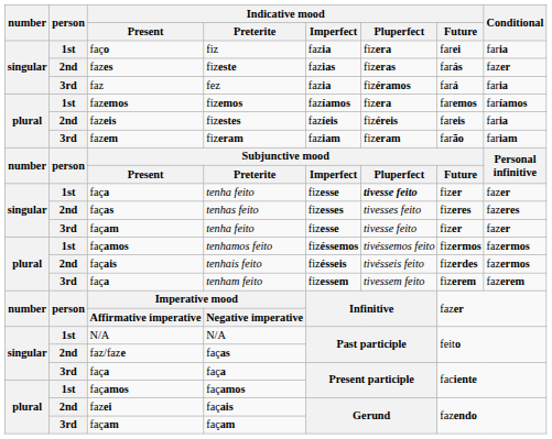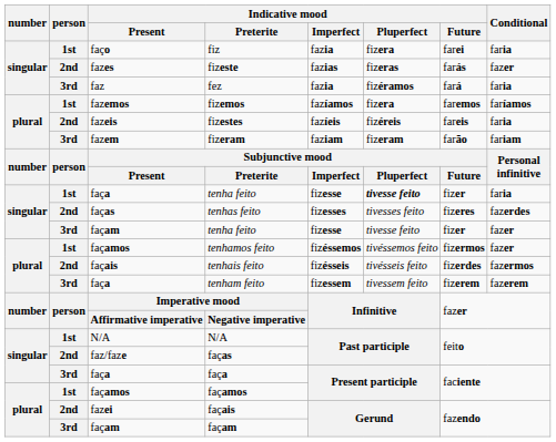1st / tenha feito | Conditional: fazer -> faria
tenhas feito | Conditional: fazeres -> fazerdes
tenhamos feito | Conditional: fazermos -> fazer
